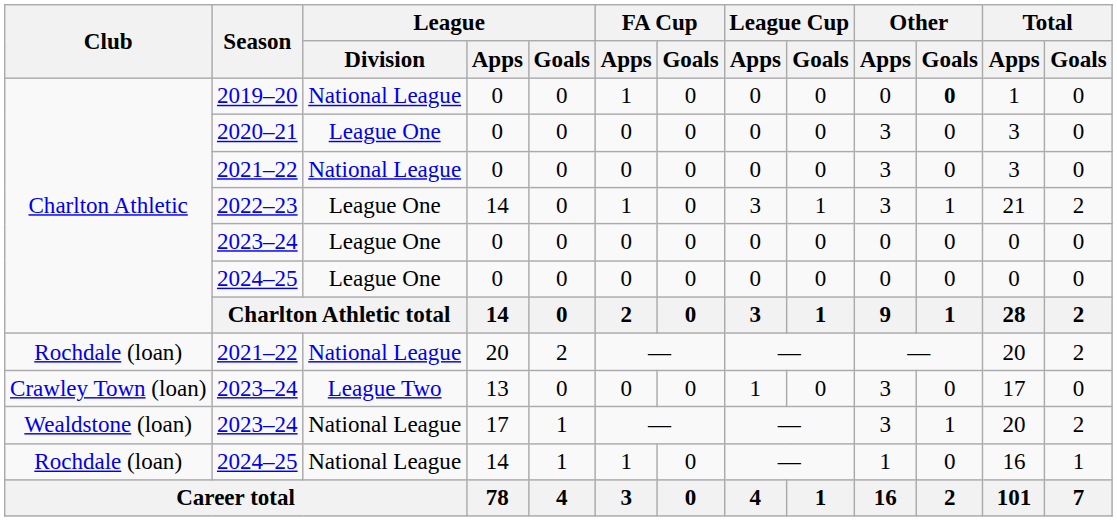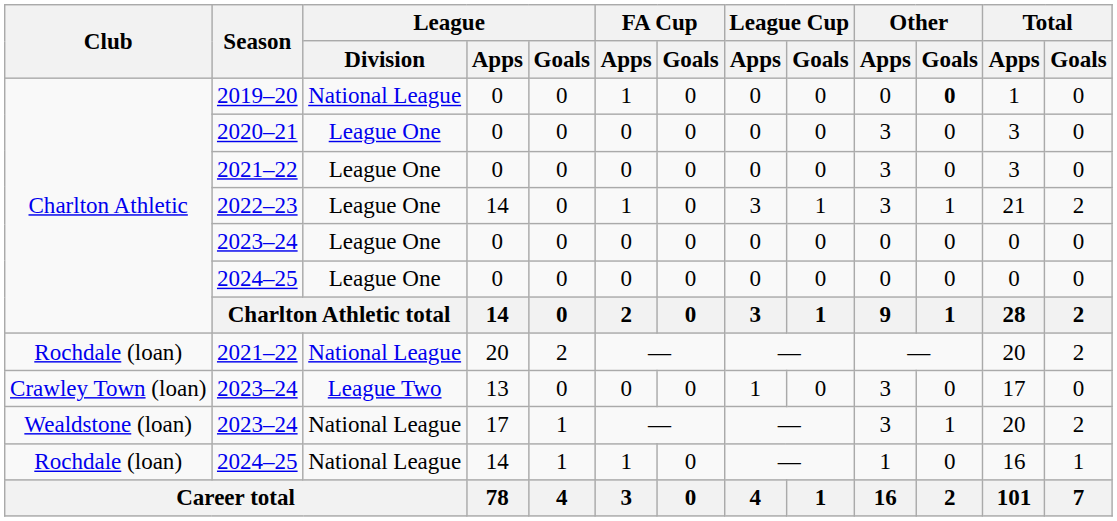2021–22 / 0 | League / Division: National League -> League One
